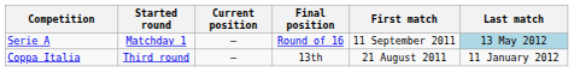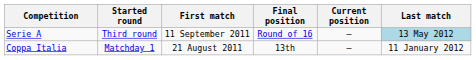columns swapped: Current position <-> First match
Serie A | Started round: Matchday 1 -> Third round
Coppa Italia | Started round: Third round -> Matchday 1
